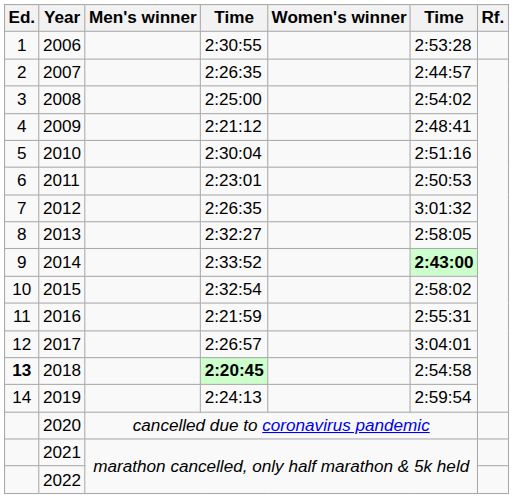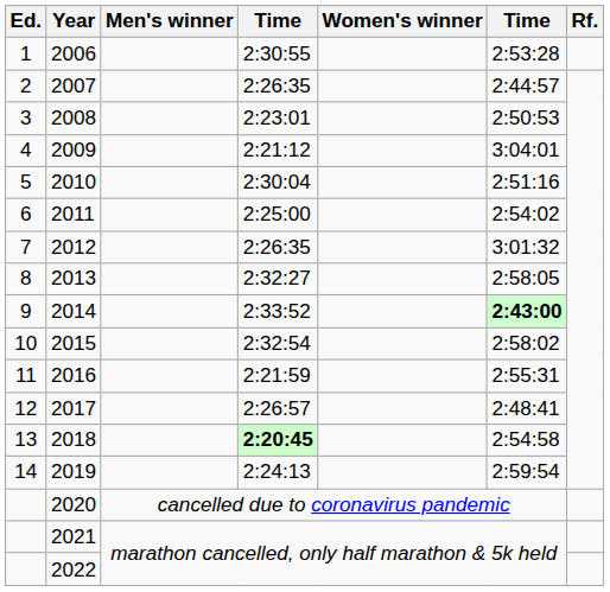2008 | column 4: 2:25:00 -> 2:23:01
2008 | column 6: 2:54:02 -> 2:50:53
2009 | column 6: 2:48:41 -> 3:04:01
2011 | column 4: 2:23:01 -> 2:25:00
2011 | column 6: 2:50:53 -> 2:54:02
2017 | column 6: 3:04:01 -> 2:48:41
2018 | Ed.: bold -> normal
